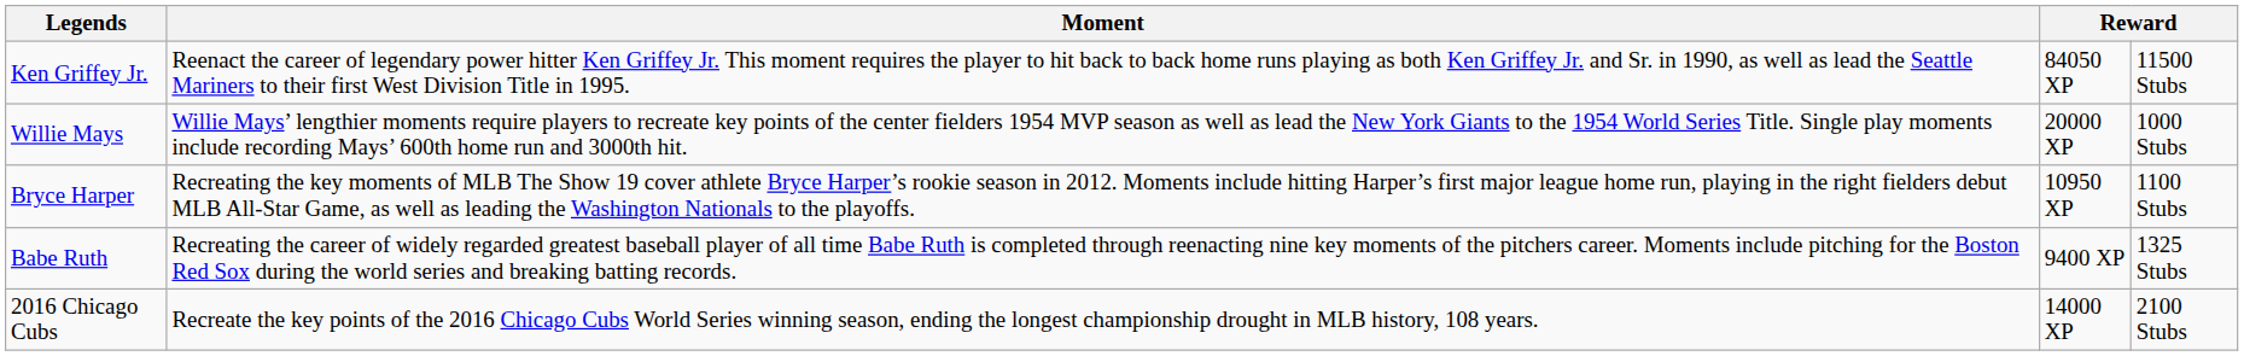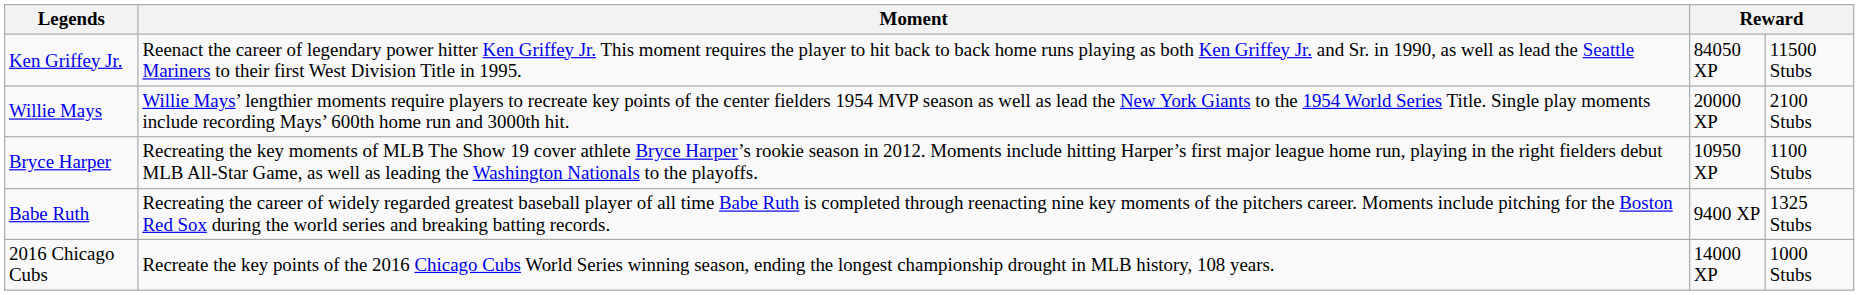Willie Mays | column 4: 1000 Stubs -> 2100 Stubs
2016 Chicago Cubs | column 4: 2100 Stubs -> 1000 Stubs
